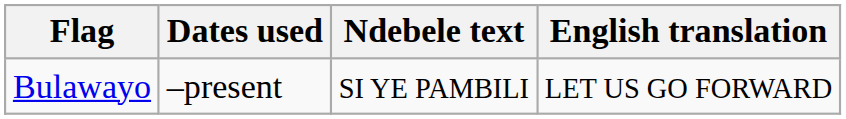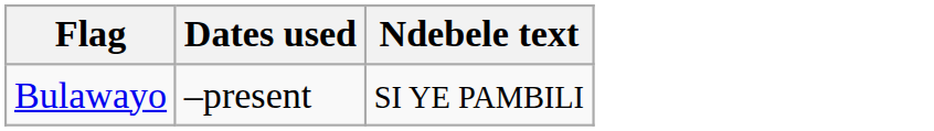- column: English translation | LET US GO FORWARD
